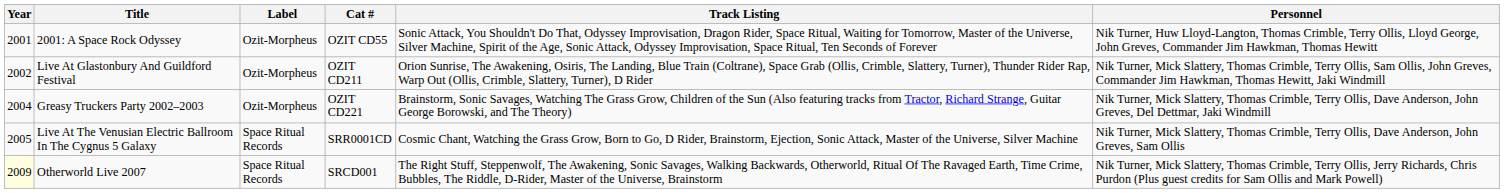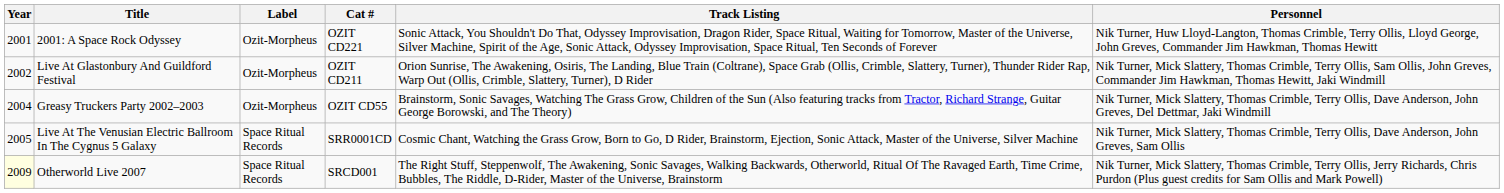2001: A Space Rock Odyssey | Cat #: OZIT CD55 -> OZIT CD221
Greasy Truckers Party 2002–2003 | Cat #: OZIT CD221 -> OZIT CD55
